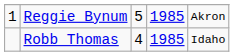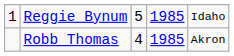Reggie Bynum | column 5: Akron -> Idaho
Robb Thomas | column 5: Idaho -> Akron
